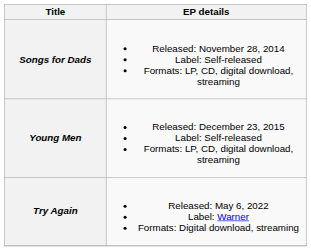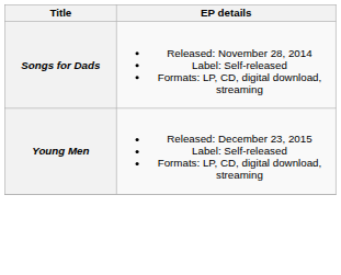- row: Try Again | Released: May 6, 2022 Label: Warner Formats: Digital download, streaming
